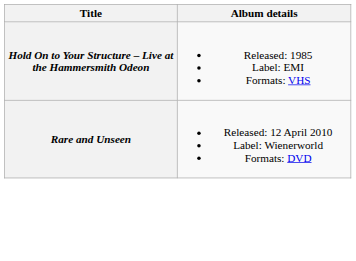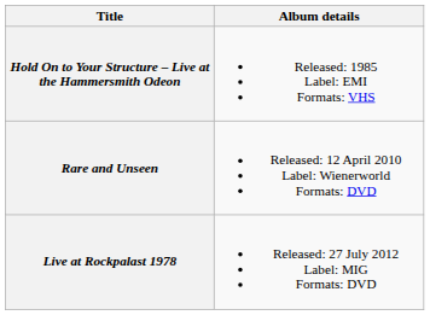+ row: Live at Rockpalast 1978 | Released: 27 July 2012 Label: MIG Formats: DVD
